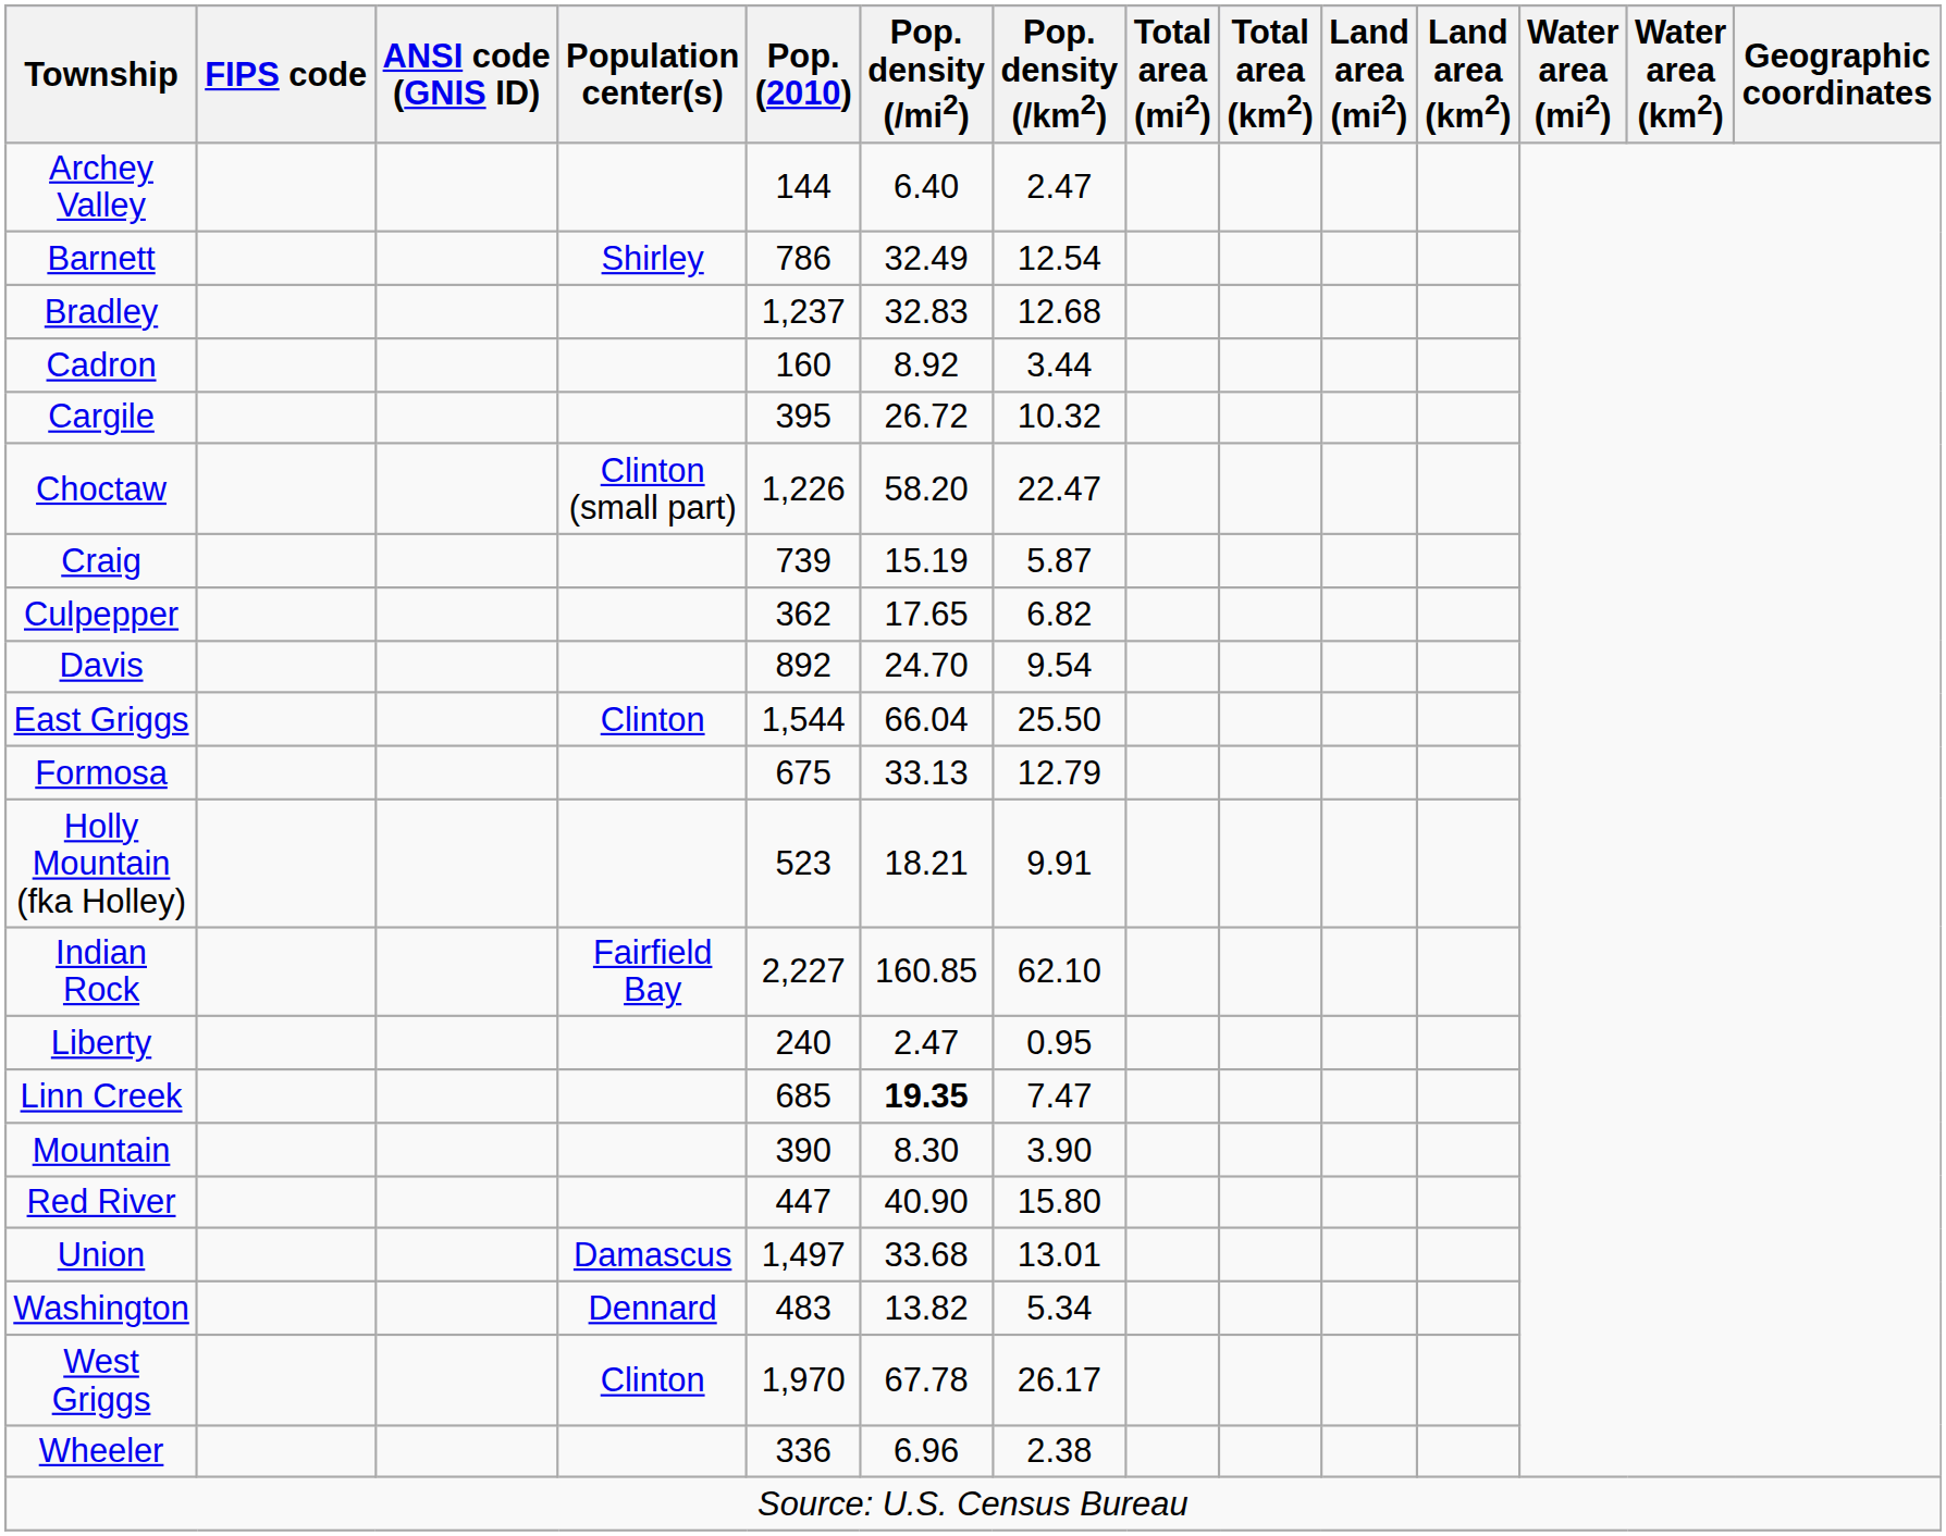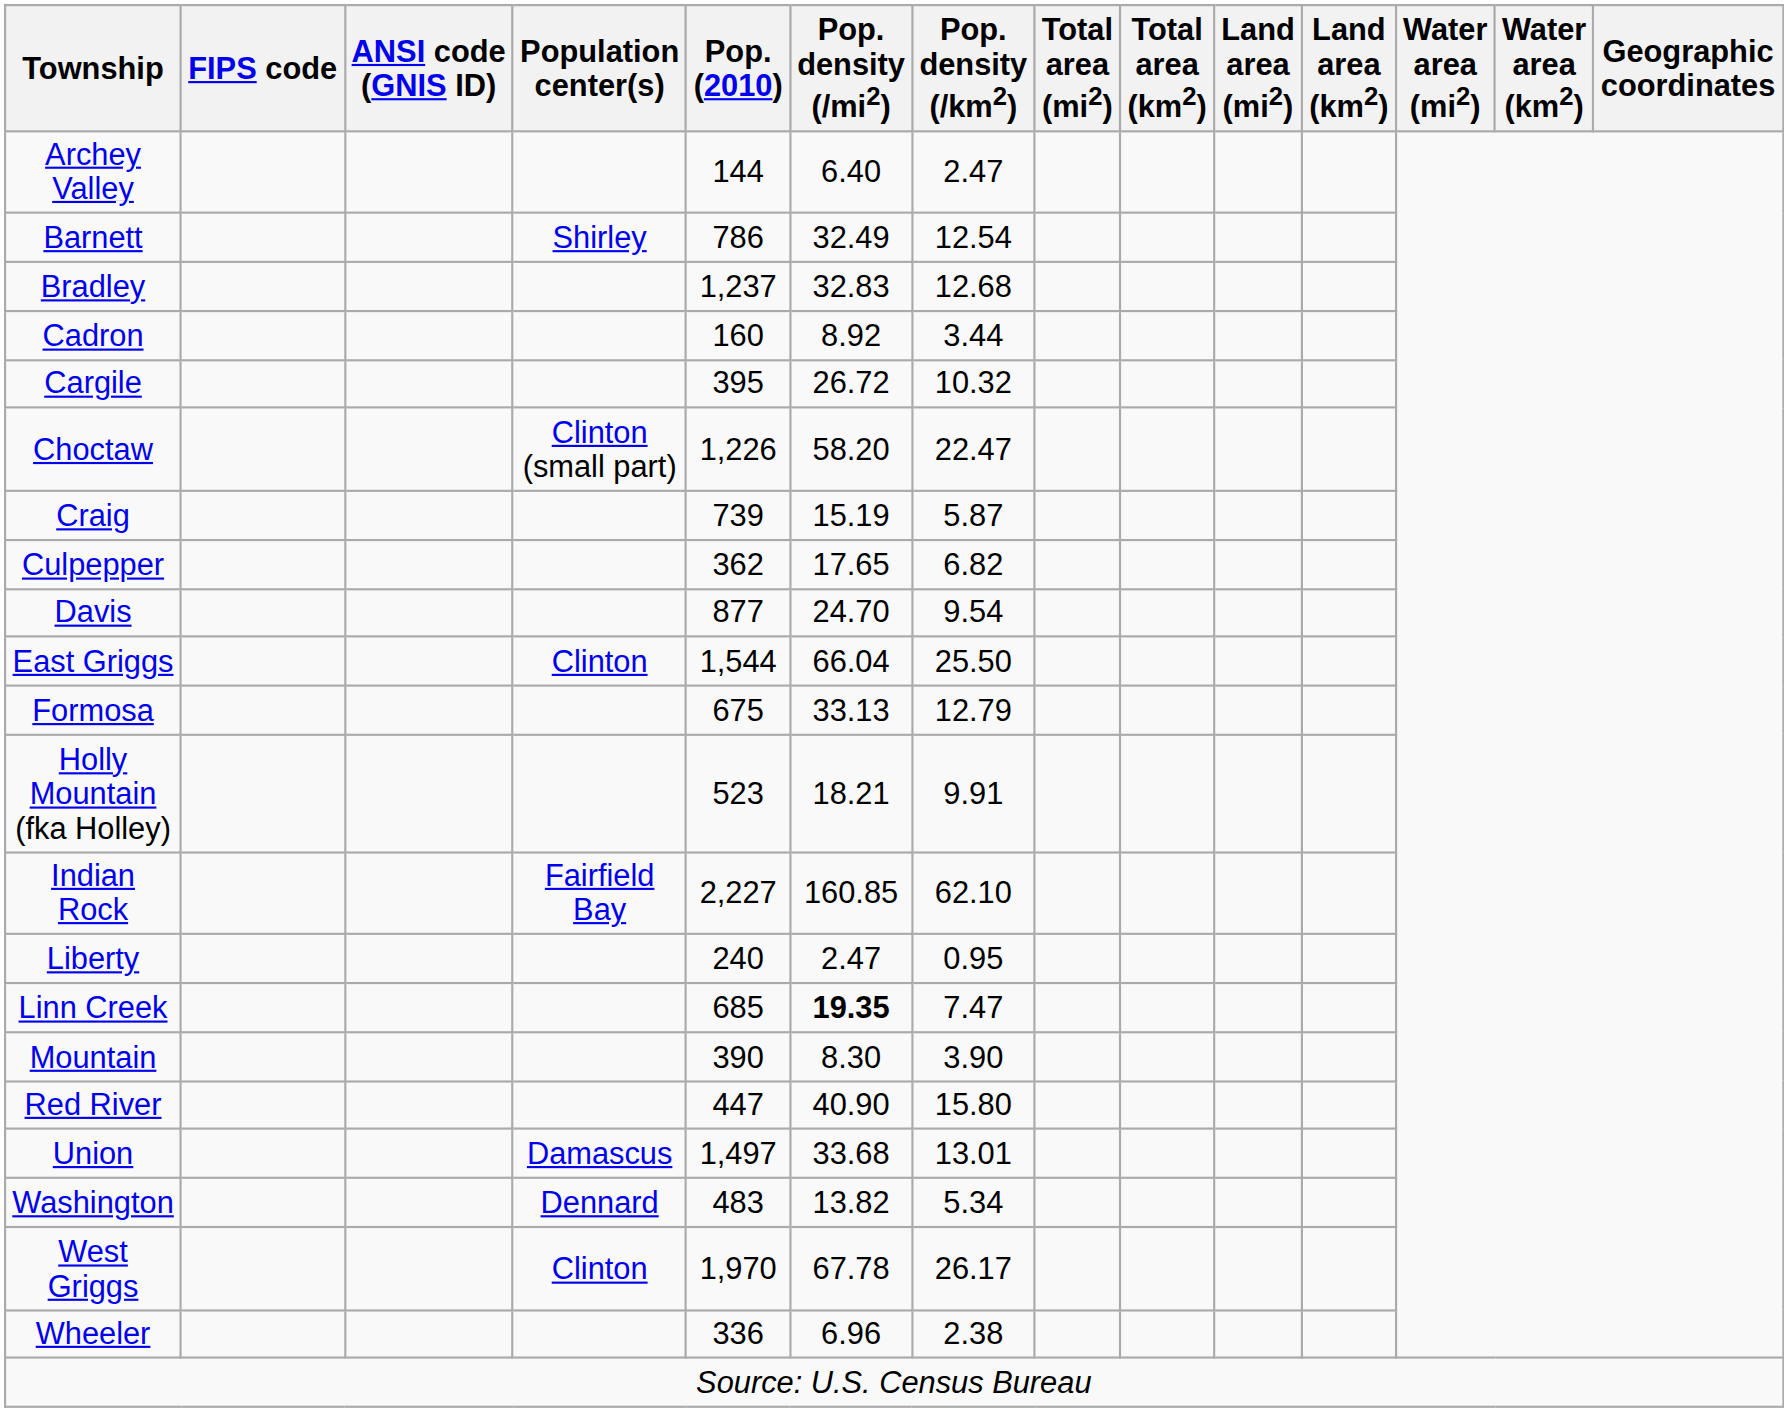Davis | Pop. (2010): 892 -> 877
